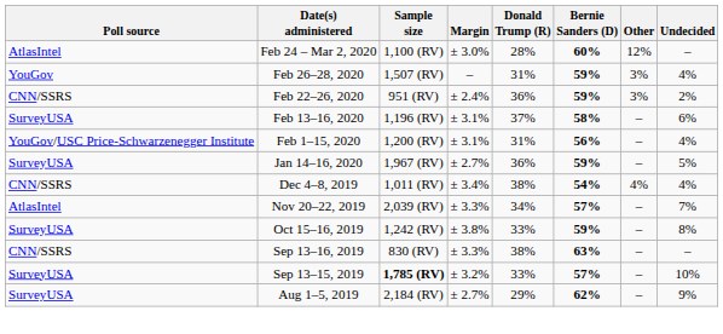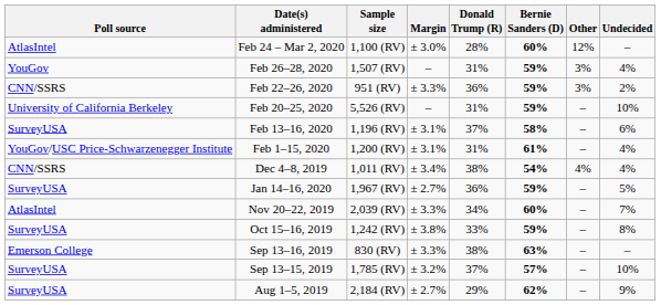Feb 22–26, 2020 | Margin: ± 2.4% -> ± 3.3%
+ row: University of California Berkeley | Feb 20–25, 2020 | 5,526 (RV) | – | 31% | 59% | – | 10%
Feb 1–15, 2020 | Bernie Sanders (D): 56% -> 61%
rows swapped: Jan 14–16, 2020 <-> Dec 4–8, 2019
Nov 20–22, 2019 | Bernie Sanders (D): 57% -> 60%
Sep 13–16, 2019 | Poll source: CNN/SSRS -> Emerson College
Sep 13–15, 2019 | Sample size: bold -> normal
Sep 13–15, 2019 | Donald Trump (R): 33% -> 37%
